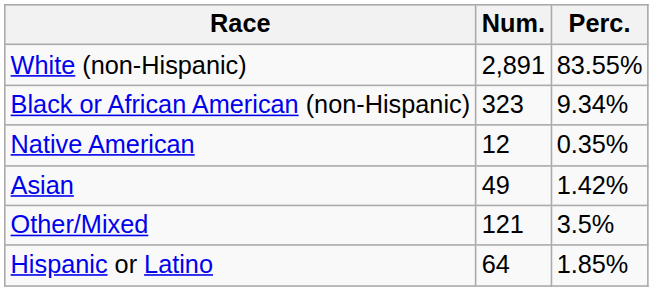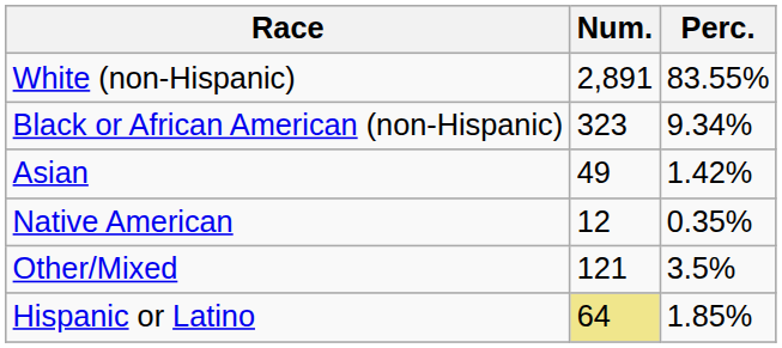rows swapped: Native American <-> Asian
Hispanic or Latino | Num.: no background -> khaki background
